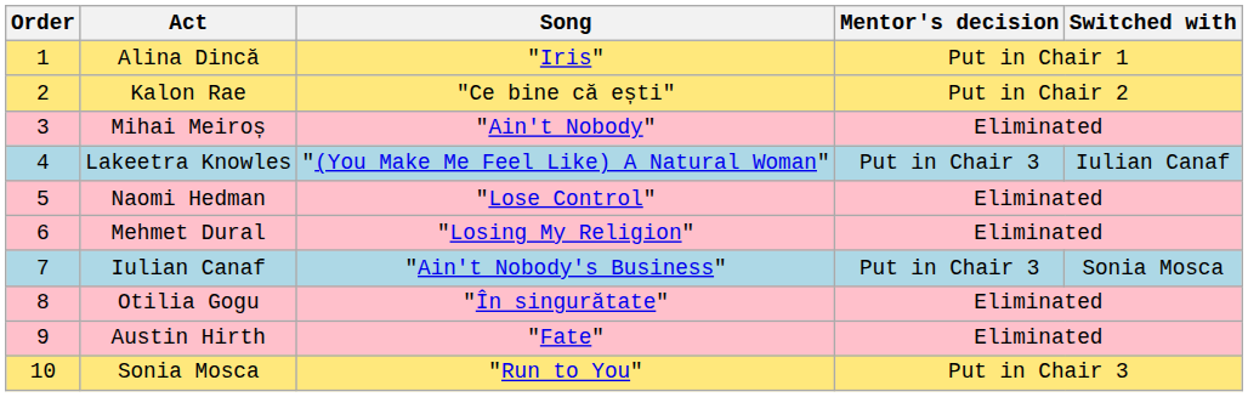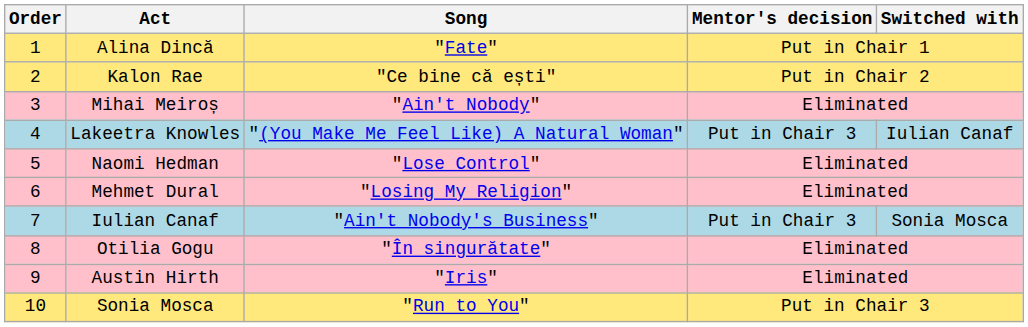Alina Dincă | Song: "Iris" -> "Fate"
Austin Hirth | Song: "Fate" -> "Iris"
